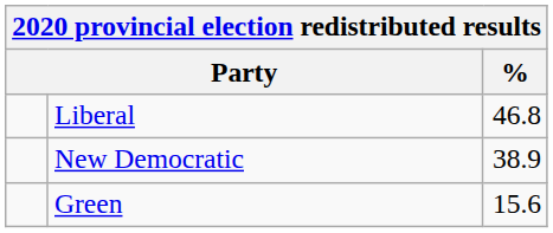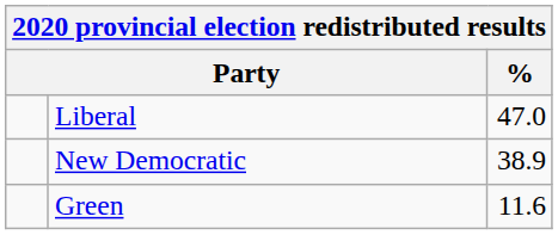Liberal | %: 46.8 -> 47.0
Green | %: 15.6 -> 11.6
